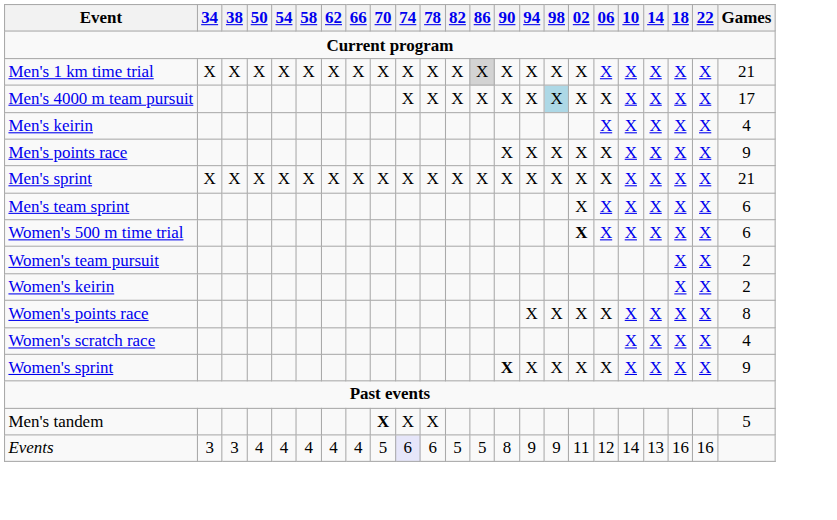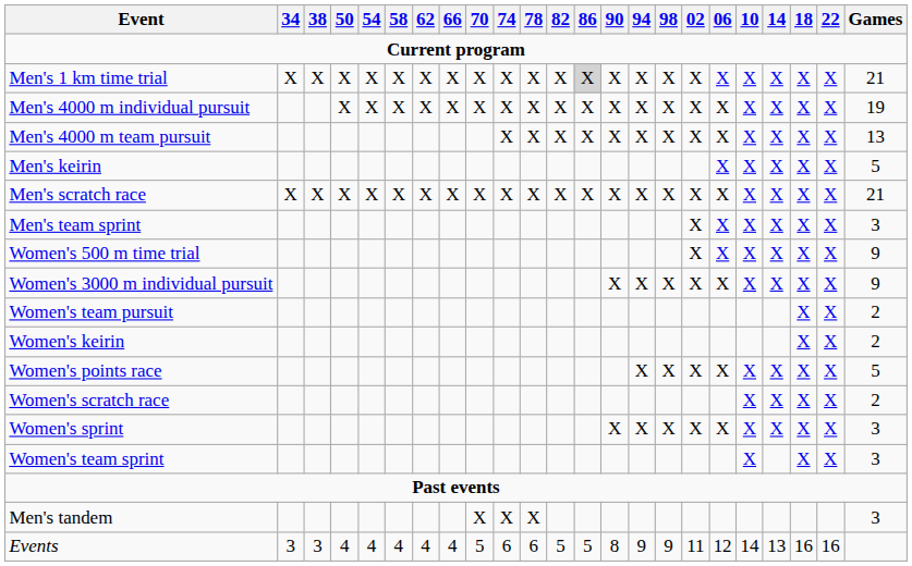+ row: Men's 4000 m individual pursuit | X | X | X | X | X | X | X | X | X | X | X | X | X | X | X | X | X | X | X | 19
Men's 4000 m team pursuit | 98: lightblue background -> no background
Men's 4000 m team pursuit | Games: 17 -> 13
Men's keirin | Games: 4 -> 5
- row: Men's points race | X | X | X | X | X | X | X | X | X | 9
+ row: Men's scratch race | X | X | X | X | X | X | X | X | X | X | X | X | X | X | X | X | X | X | X | X | X | 21
- row: Men's sprint | X | X | X | X | X | X | X | X | X | X | X | X | X | X | X | X | X | X | X | X | X | 21
Men's team sprint | Games: 6 -> 3
Women's 500 m time trial | 02: bold -> normal
Women's 500 m time trial | Games: 6 -> 9
+ row: Women's 3000 m individual pursuit | X | X | X | X | X | X | X | X | X | 9
Women's points race | Games: 8 -> 5
Women's scratch race | Games: 4 -> 2
Women's sprint | 90: bold -> normal
Women's sprint | Games: 9 -> 3
+ row: Women's team sprint | X | X | X | 3
Men's tandem | 70: bold -> normal
Men's tandem | Games: 5 -> 3
Events | 74: lavender background -> no background
